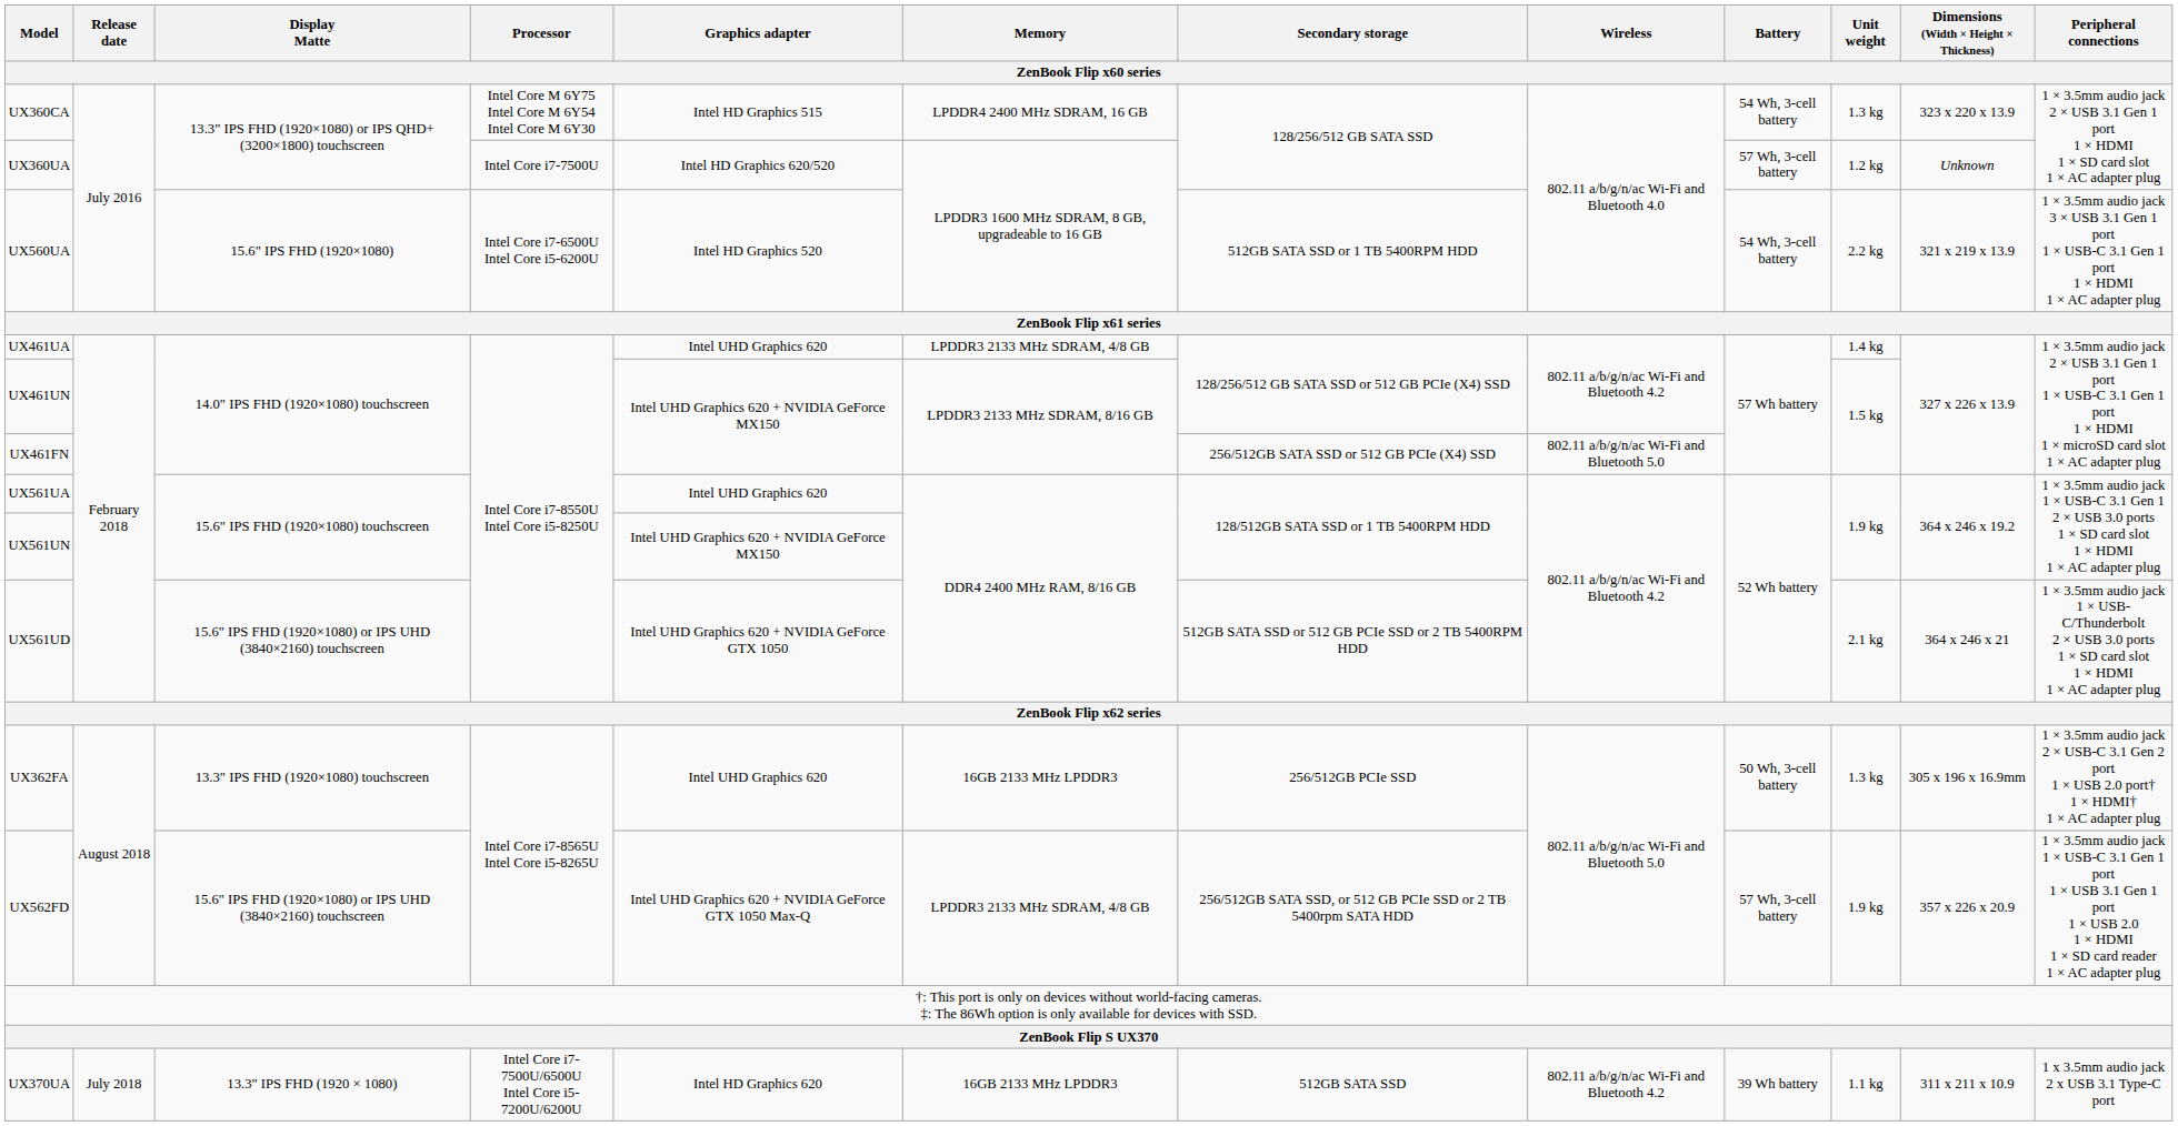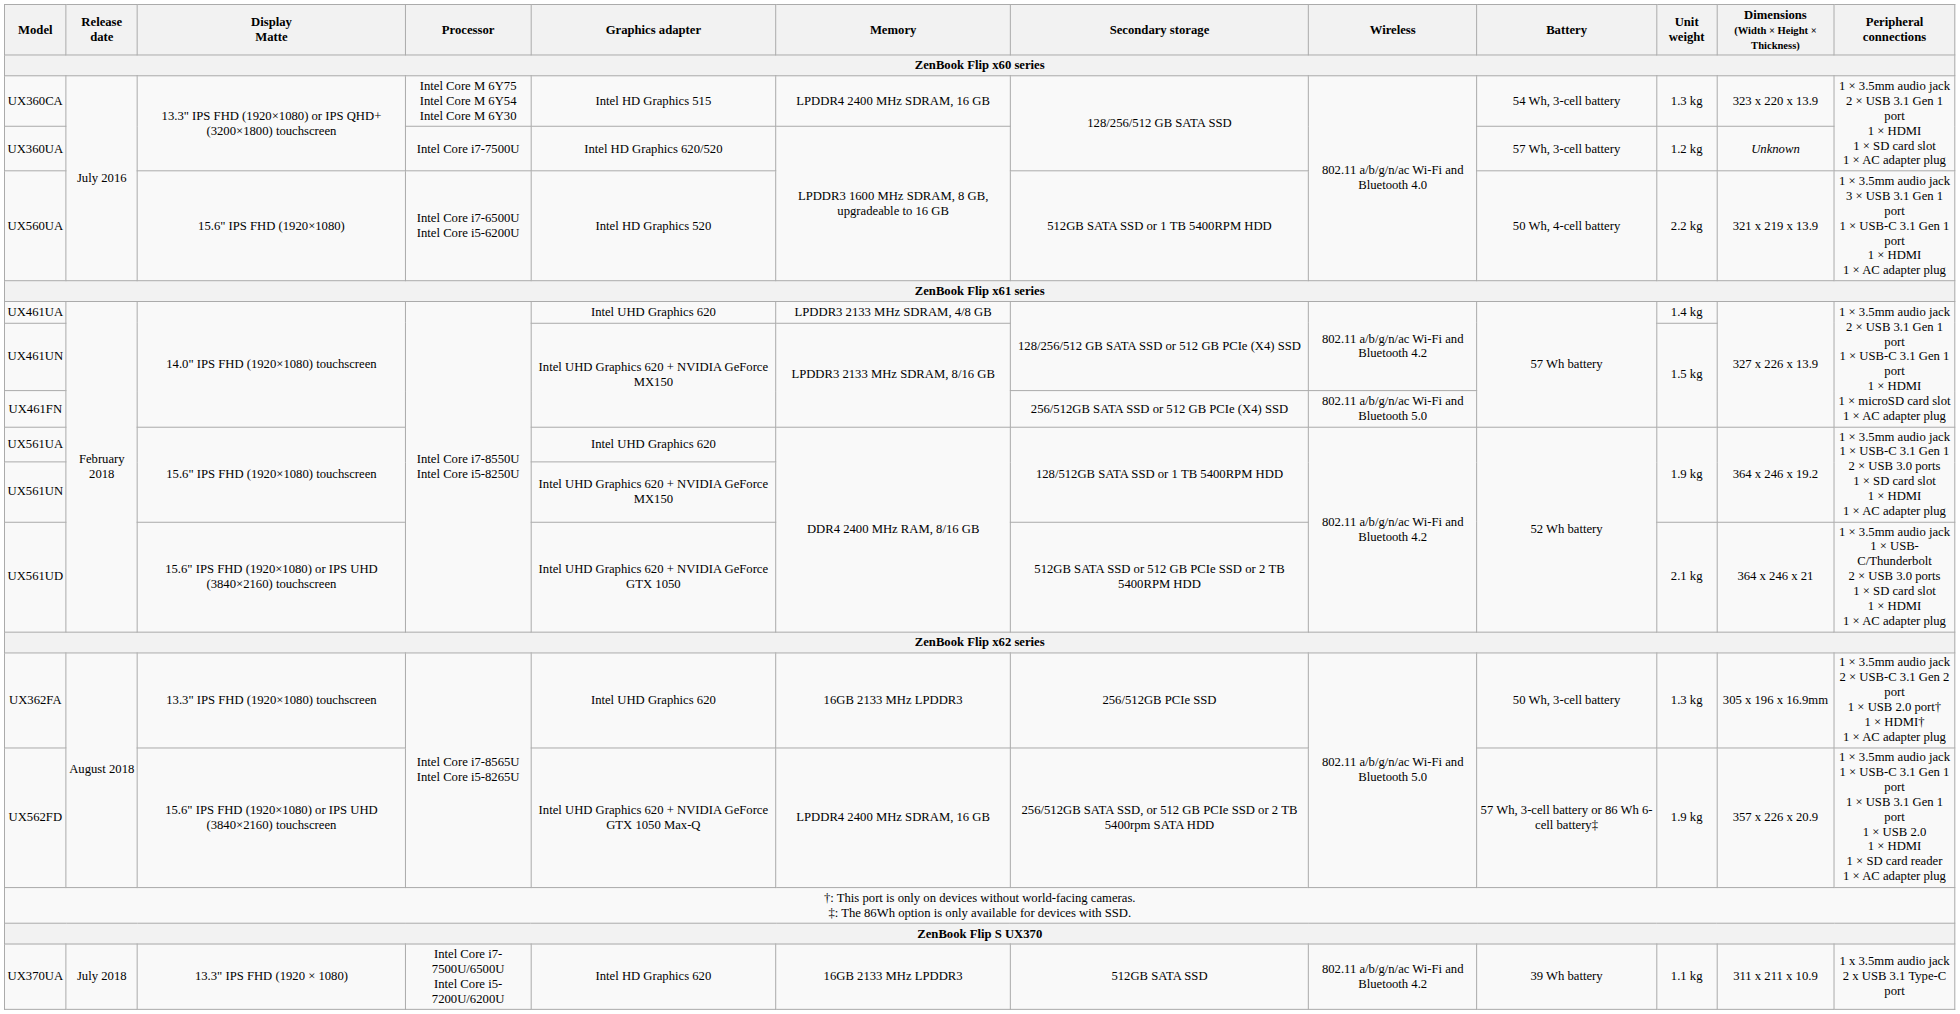UX560UA | Battery: 54 Wh, 3-cell battery -> 50 Wh, 4-cell battery
UX562FD | Memory: LPDDR3 2133 MHz SDRAM, 4/8 GB -> LPDDR4 2400 MHz SDRAM, 16 GB
UX562FD | Battery: 57 Wh, 3-cell battery -> 57 Wh, 3-cell battery or 86 Wh 6-cell battery‡
